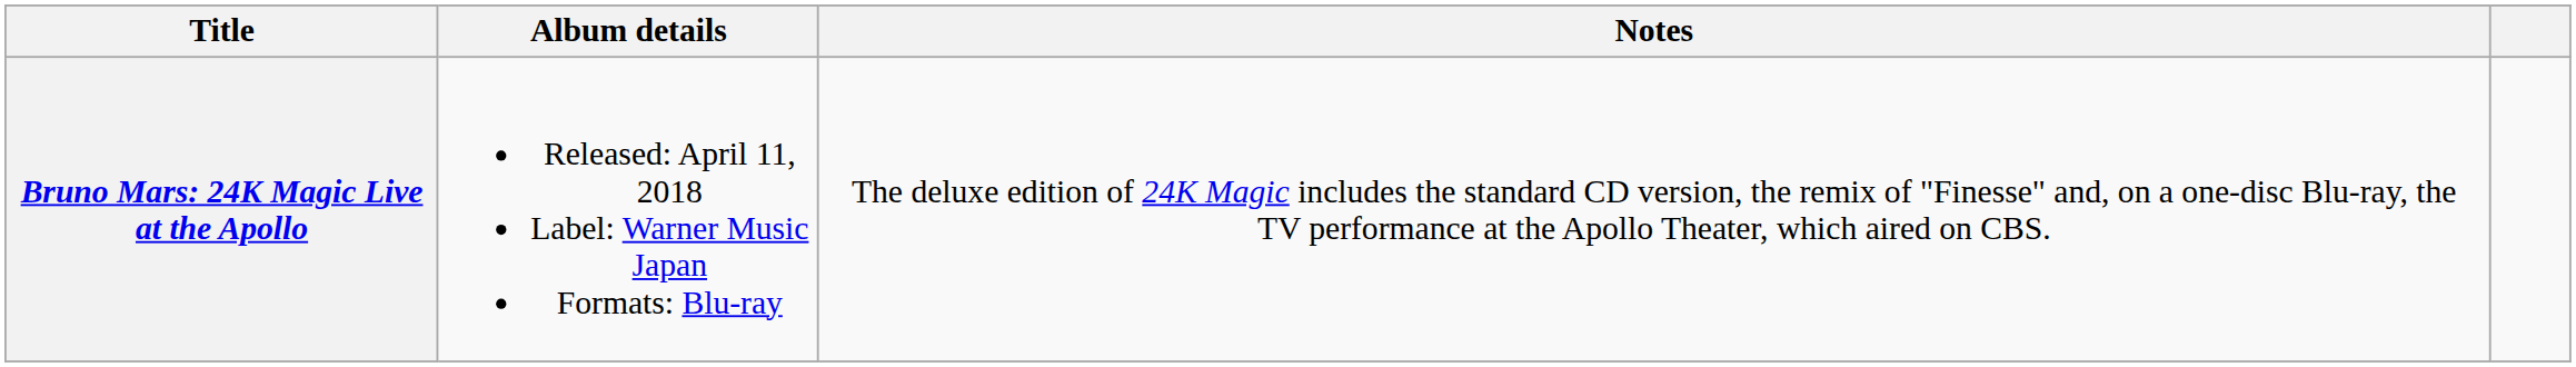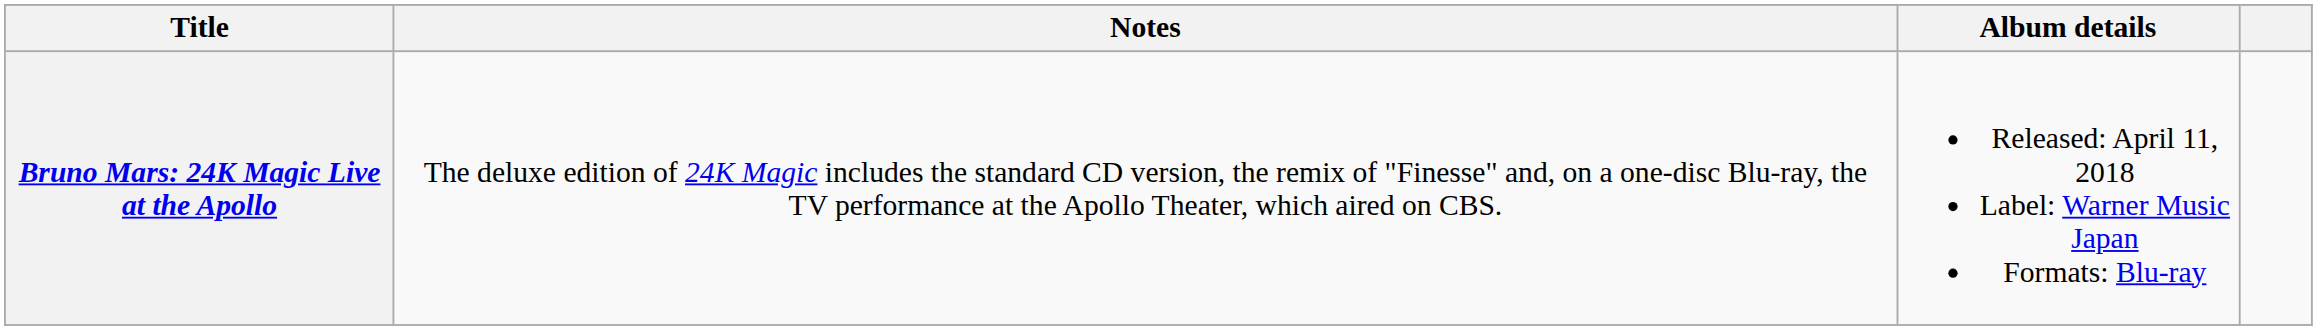columns swapped: Album details <-> Notes
